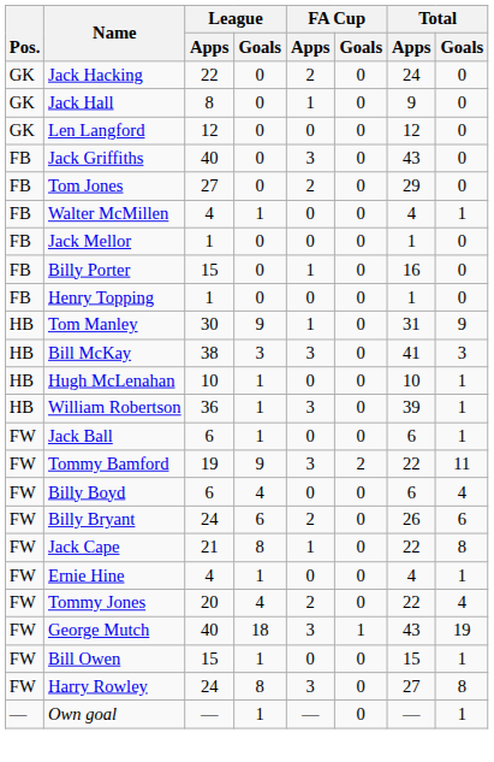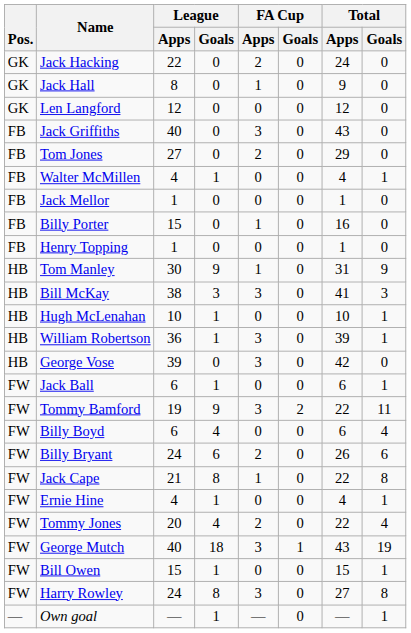+ row: HB | George Vose | 39 | 0 | 3 | 0 | 42 | 0
